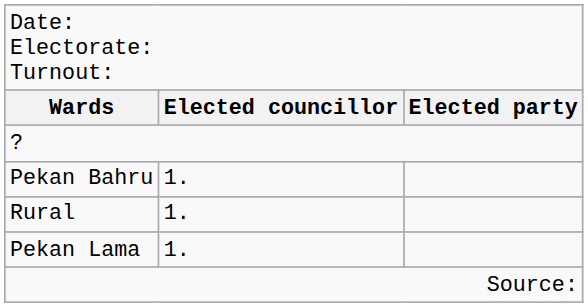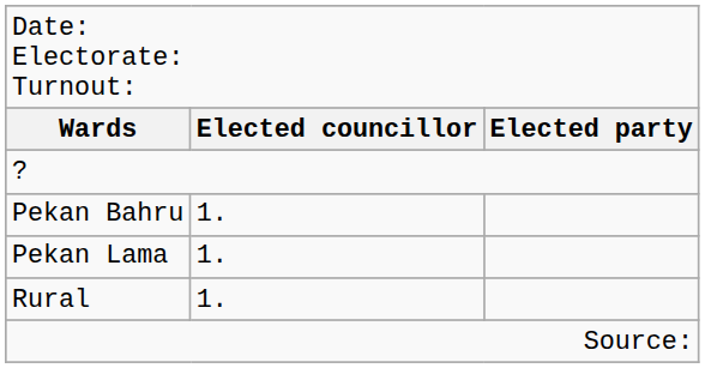rows swapped: Pekan Lama <-> Rural
